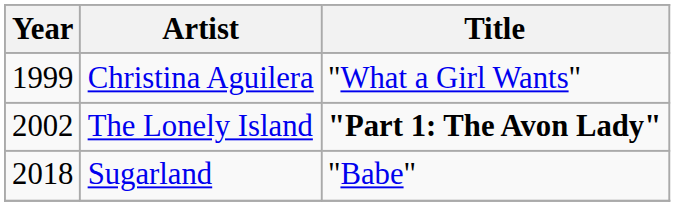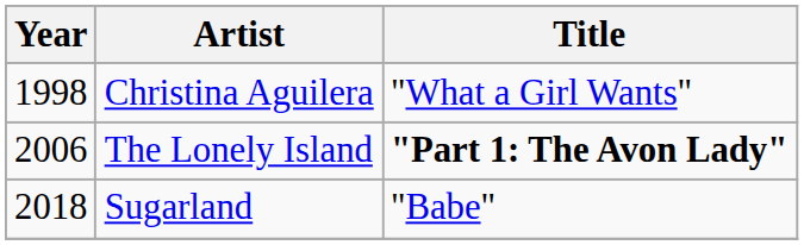Christina Aguilera | Year: 1999 -> 1998
The Lonely Island | Year: 2002 -> 2006
